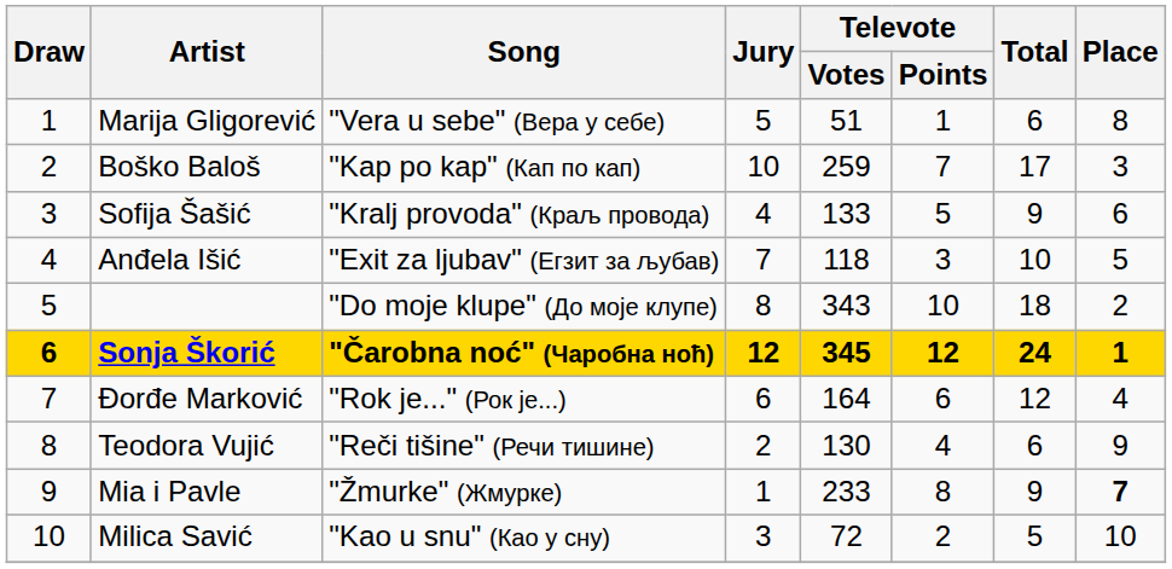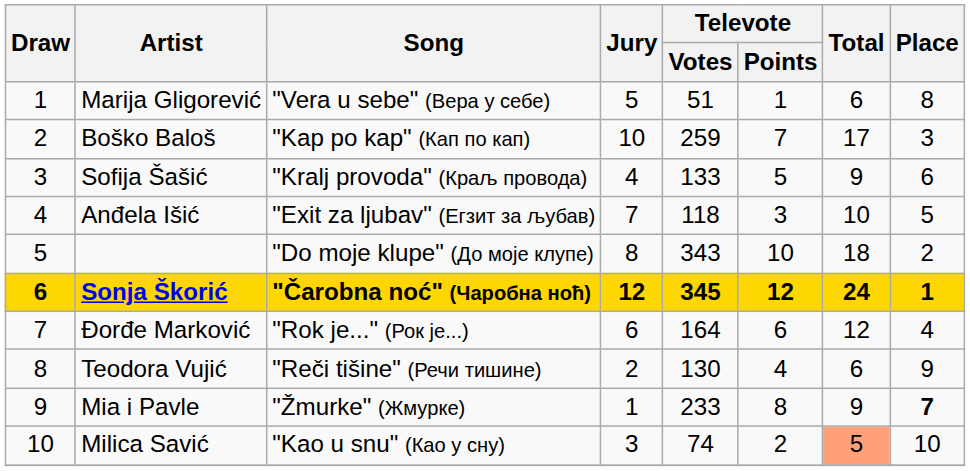Milica Savić | Televote / Votes: 72 -> 74
Milica Savić | Total: no background -> lightsalmon background
